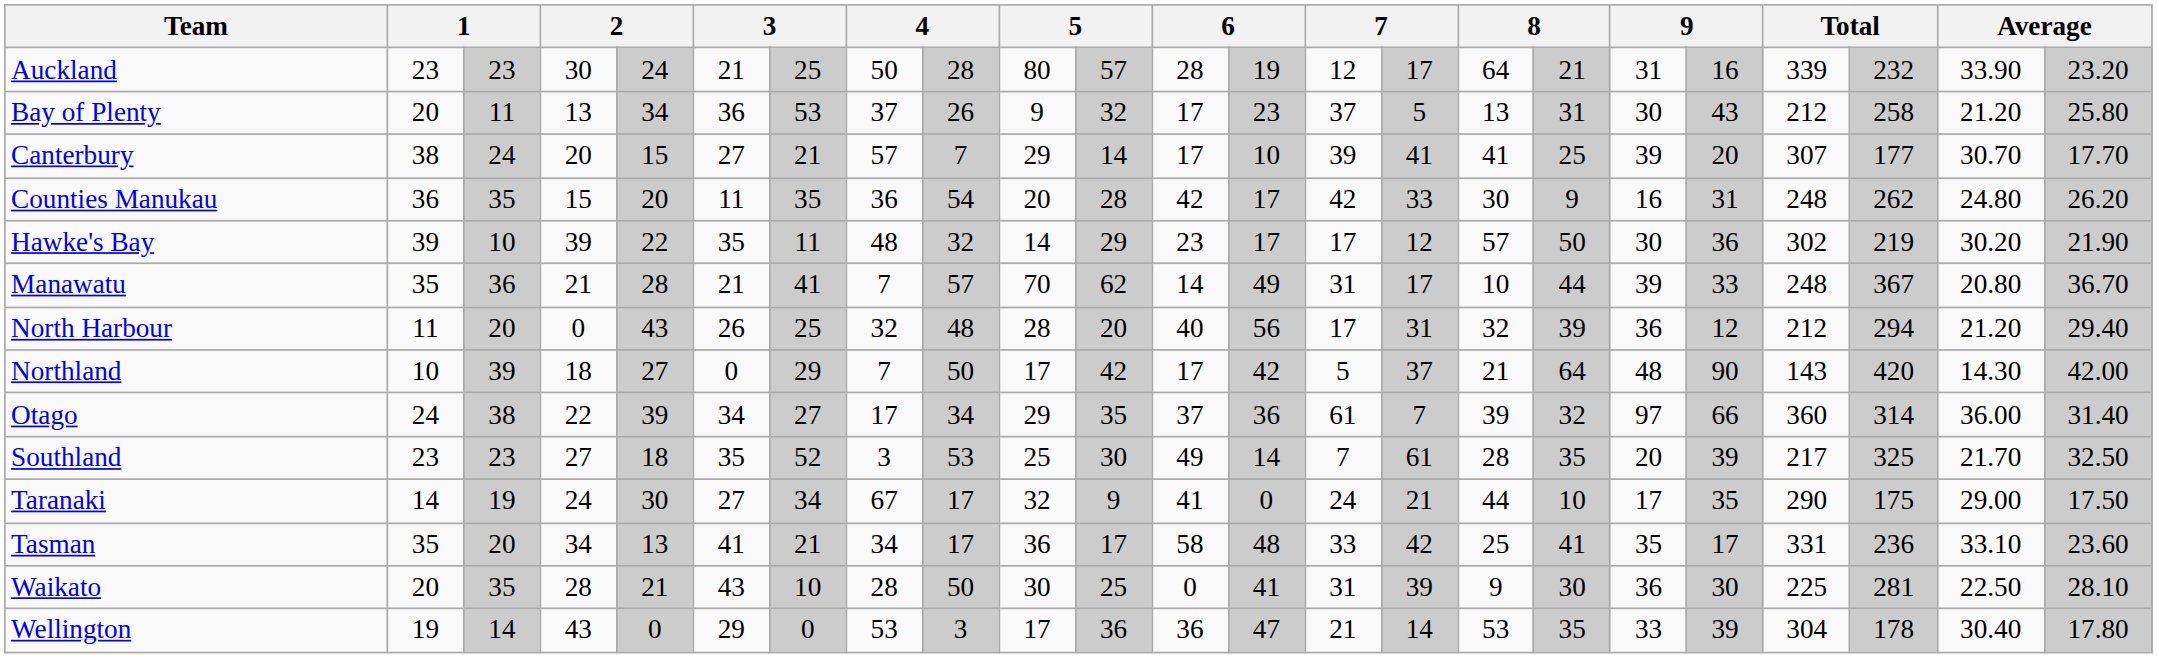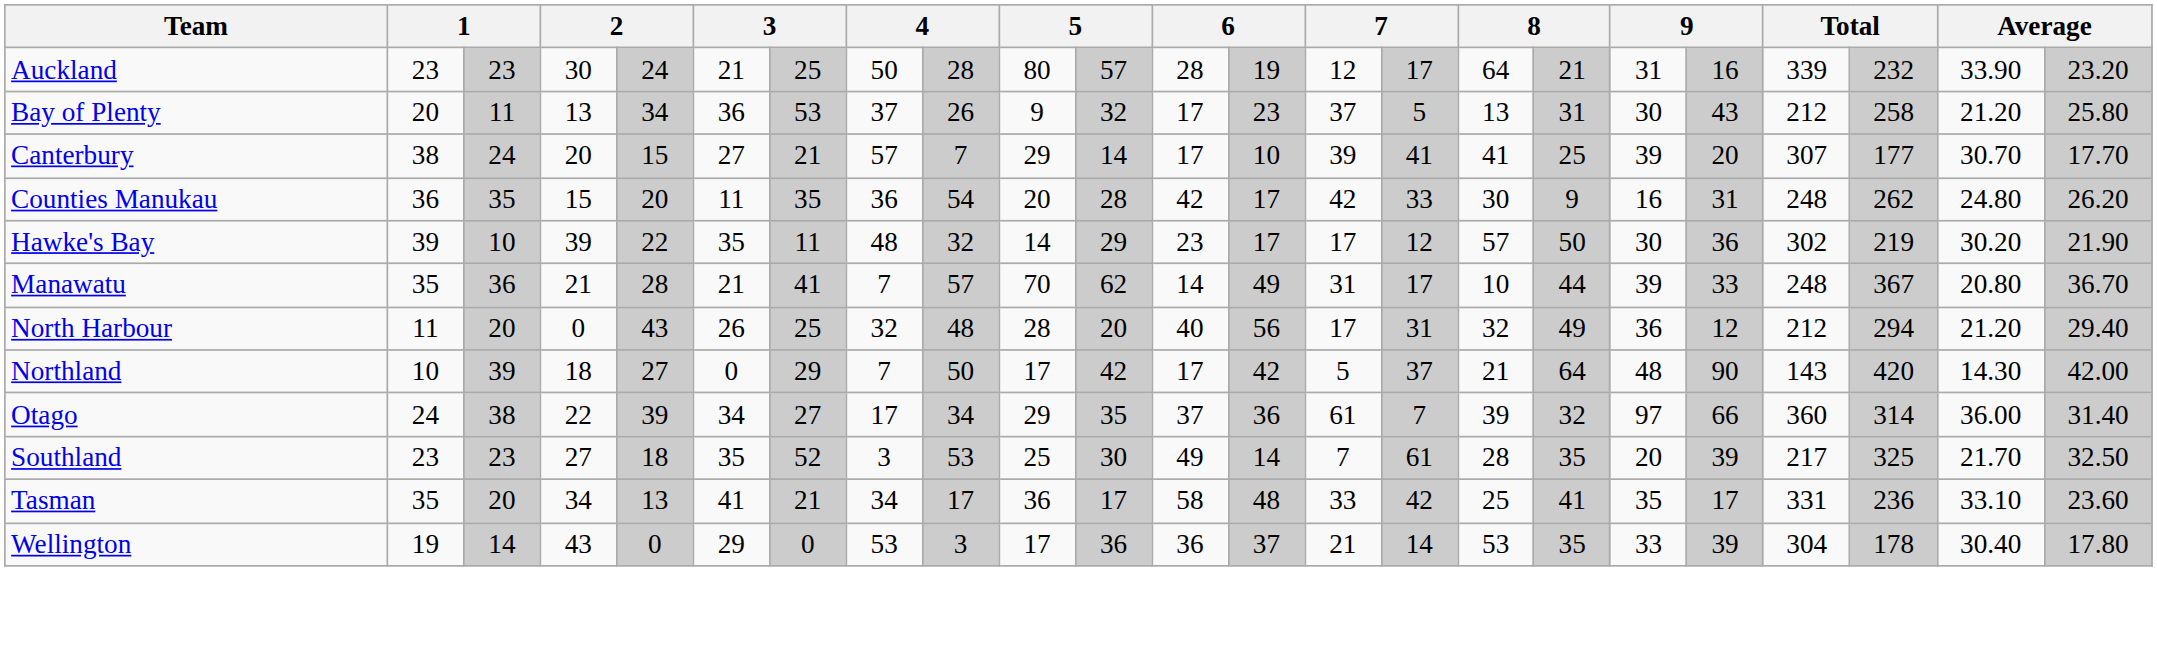North Harbour | column 17: 39 -> 49
- row: Taranaki | 14 | 19 | 24 | 30 | 27 | 34 | 67 | 17 | 32 | 9 | 41 | 0 | 24 | 21 | 44 | 10 | 17 | 35 | 290 | 175 | 29.00 | 17.50
- row: Waikato | 20 | 35 | 28 | 21 | 43 | 10 | 28 | 50 | 30 | 25 | 0 | 41 | 31 | 39 | 9 | 30 | 36 | 30 | 225 | 281 | 22.50 | 28.10
Wellington | column 13: 47 -> 37
